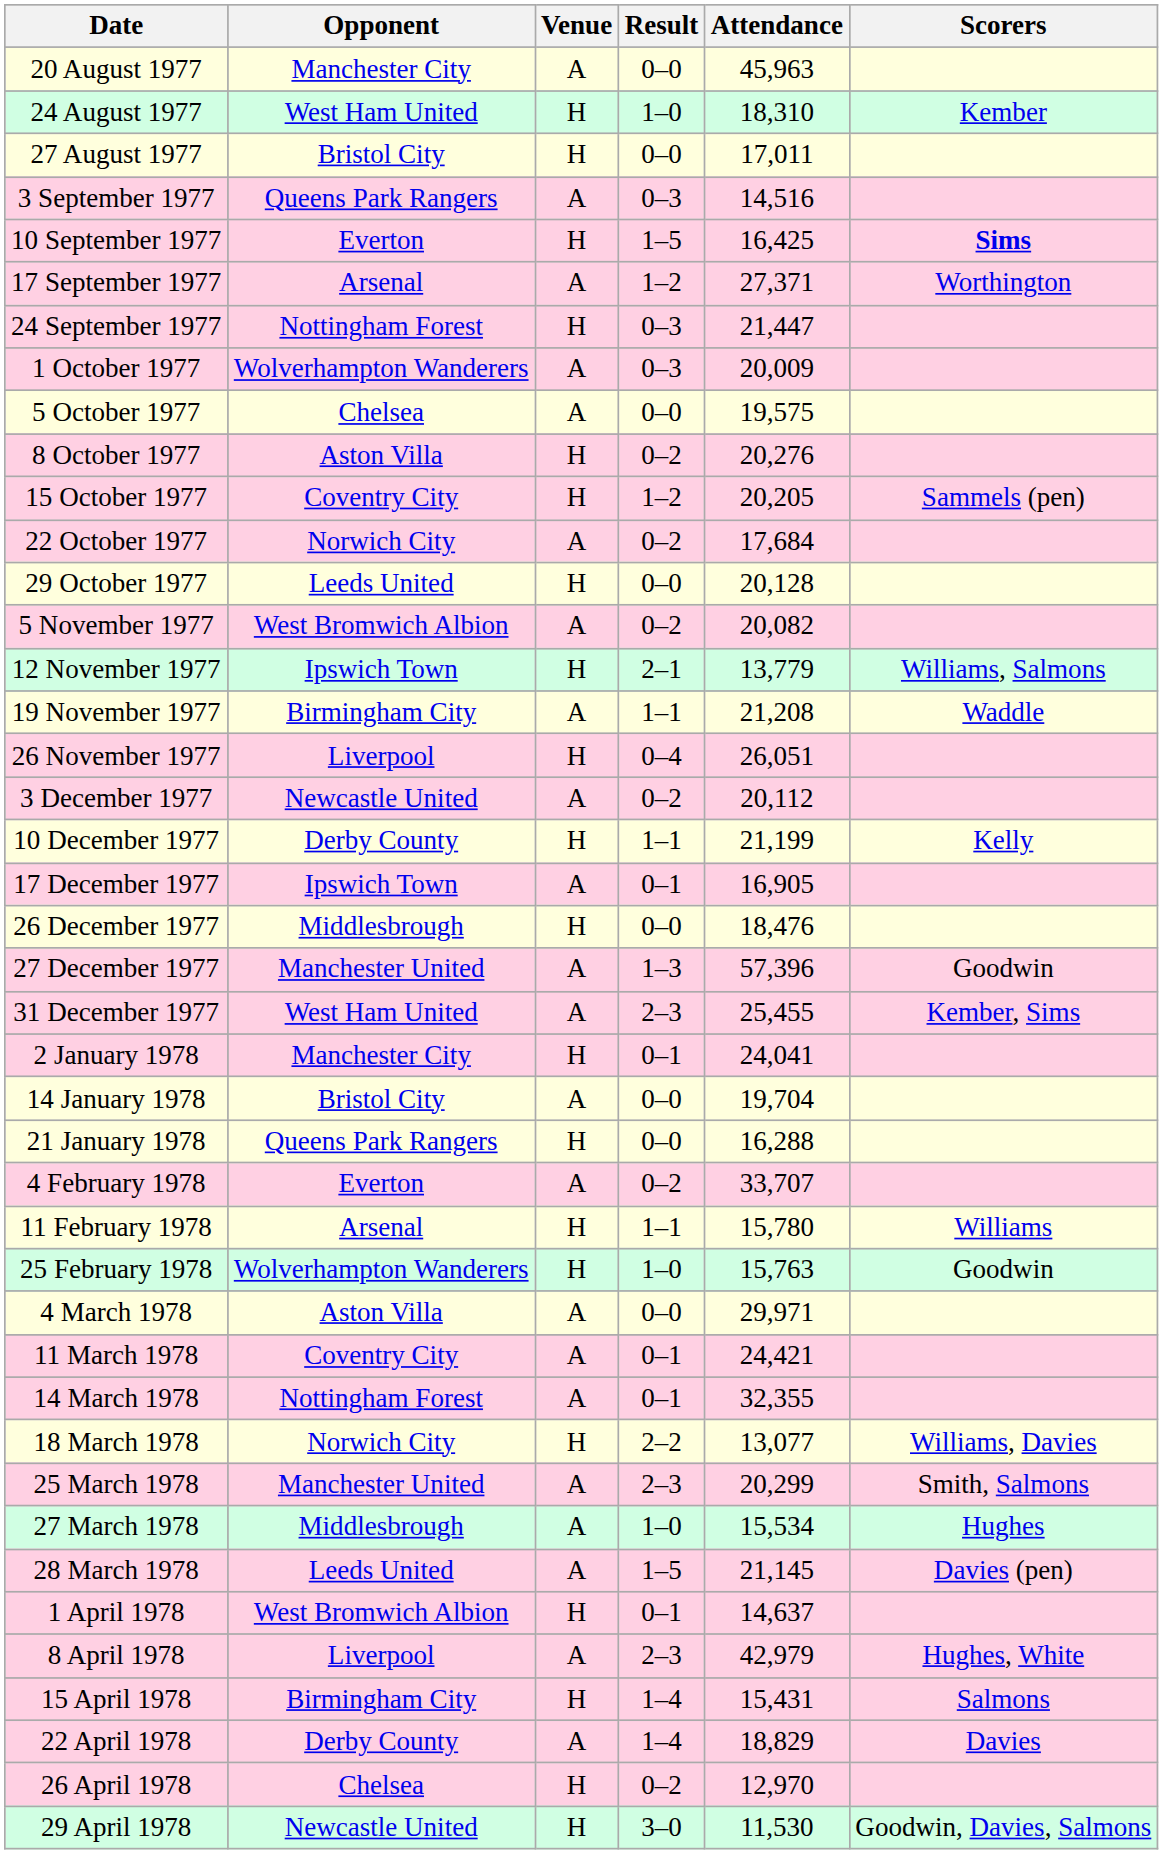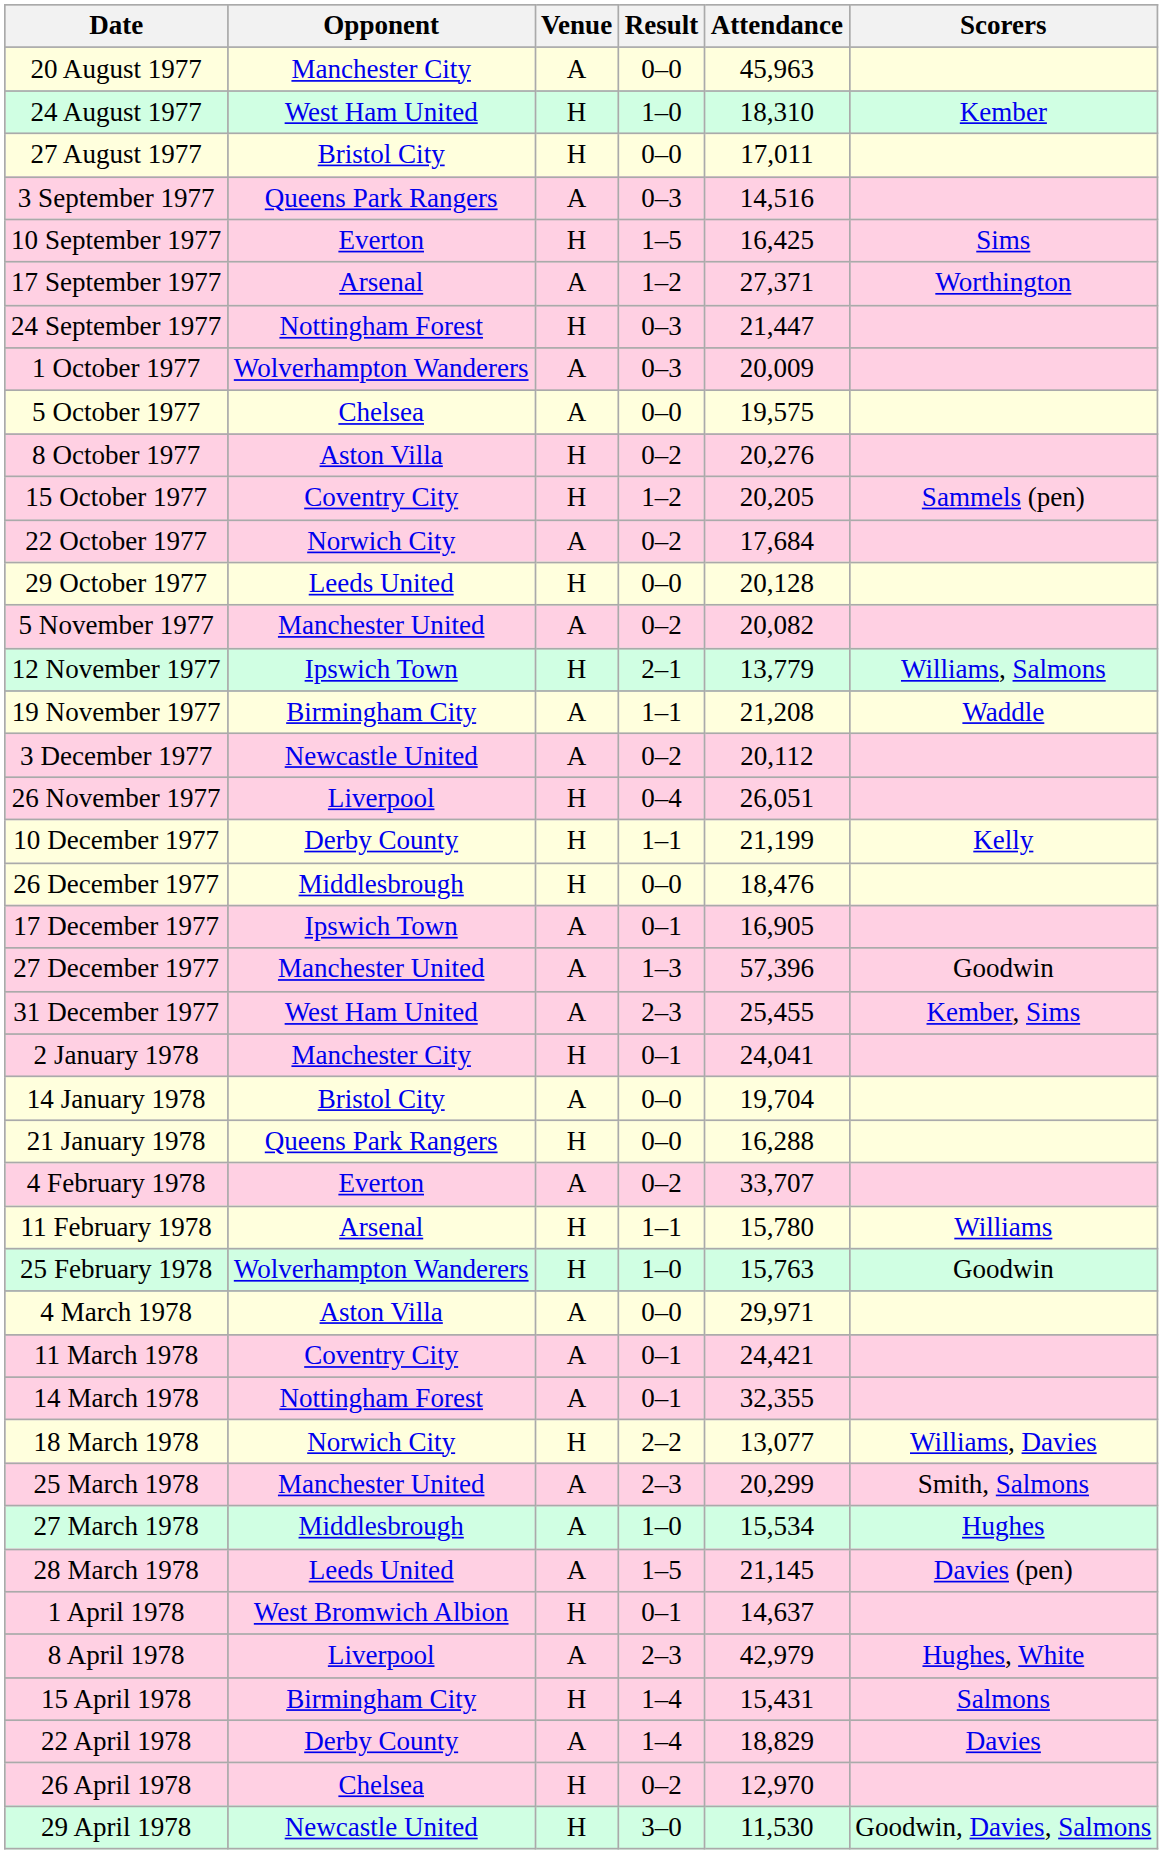10 September 1977 | Scorers: bold -> normal
5 November 1977 | Opponent: West Bromwich Albion -> Manchester United
rows swapped: 26 November 1977 <-> 3 December 1977
rows swapped: 17 December 1977 <-> 26 December 1977
